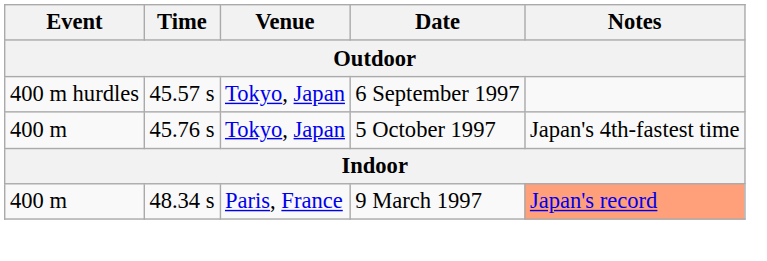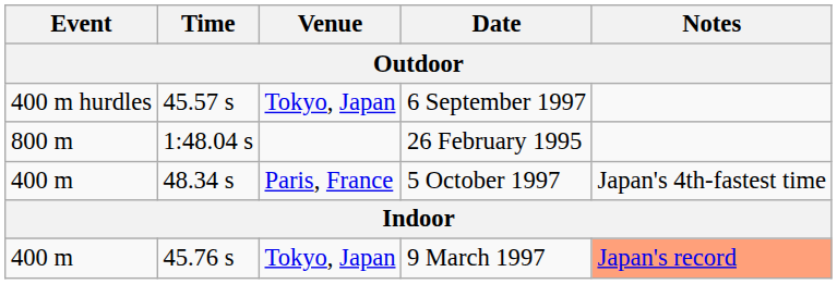+ row: 800 m | 1:48.04 s | 26 February 1995
5 October 1997 | Time: 45.76 s -> 48.34 s
5 October 1997 | Venue: Tokyo, Japan -> Paris, France
9 March 1997 | Time: 48.34 s -> 45.76 s
9 March 1997 | Venue: Paris, France -> Tokyo, Japan
